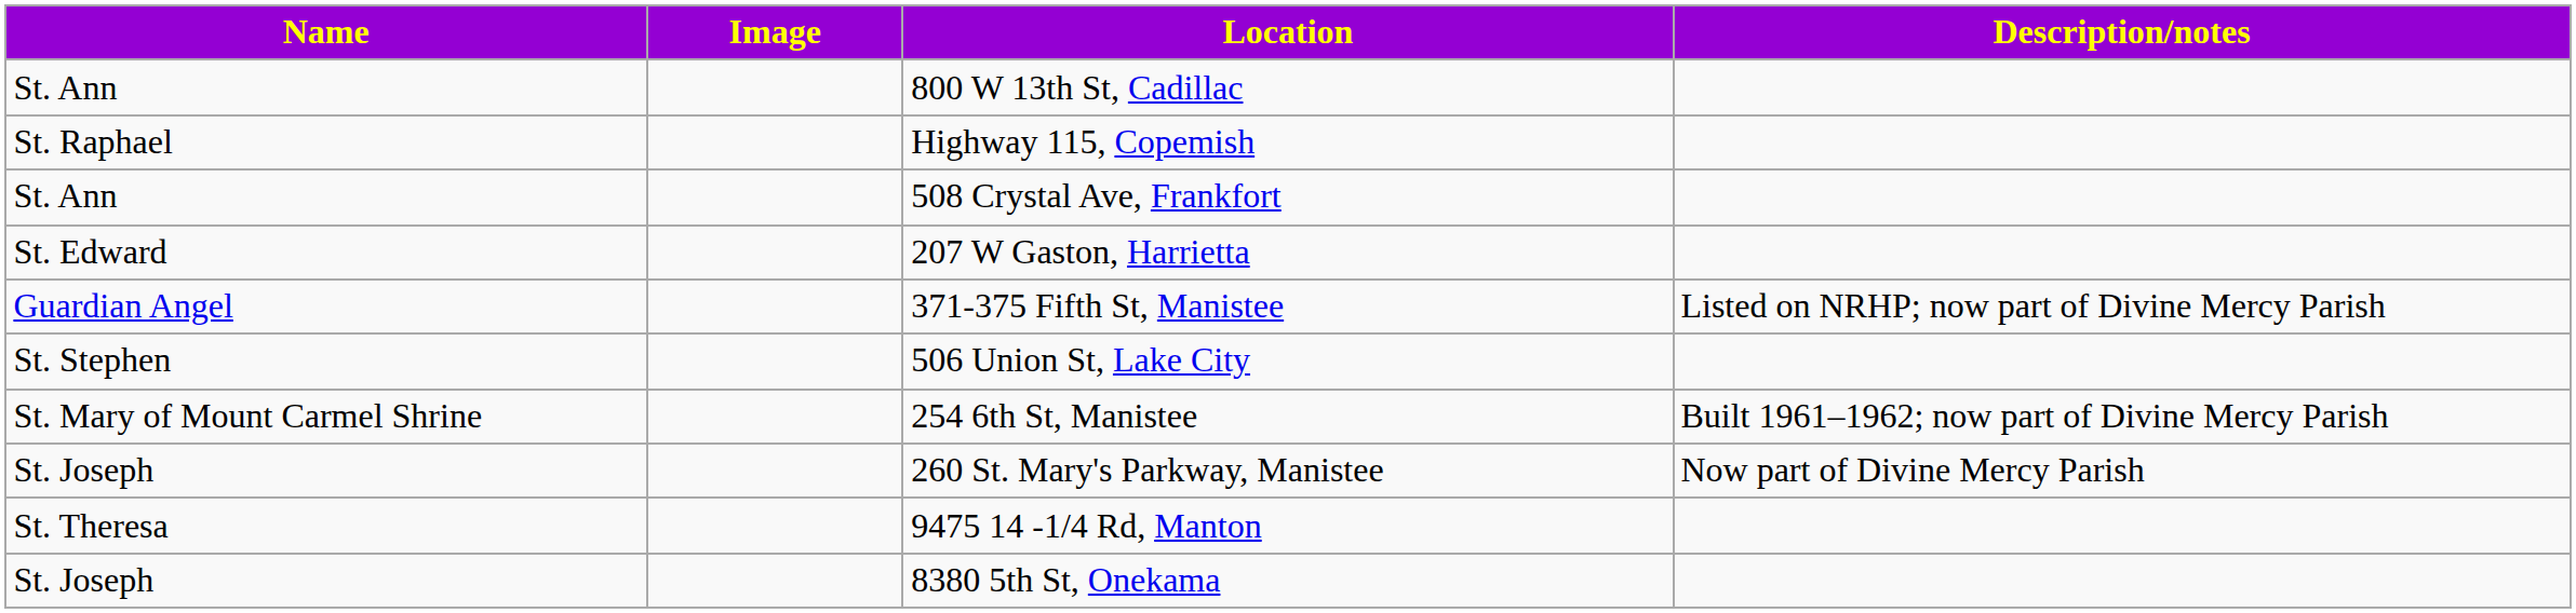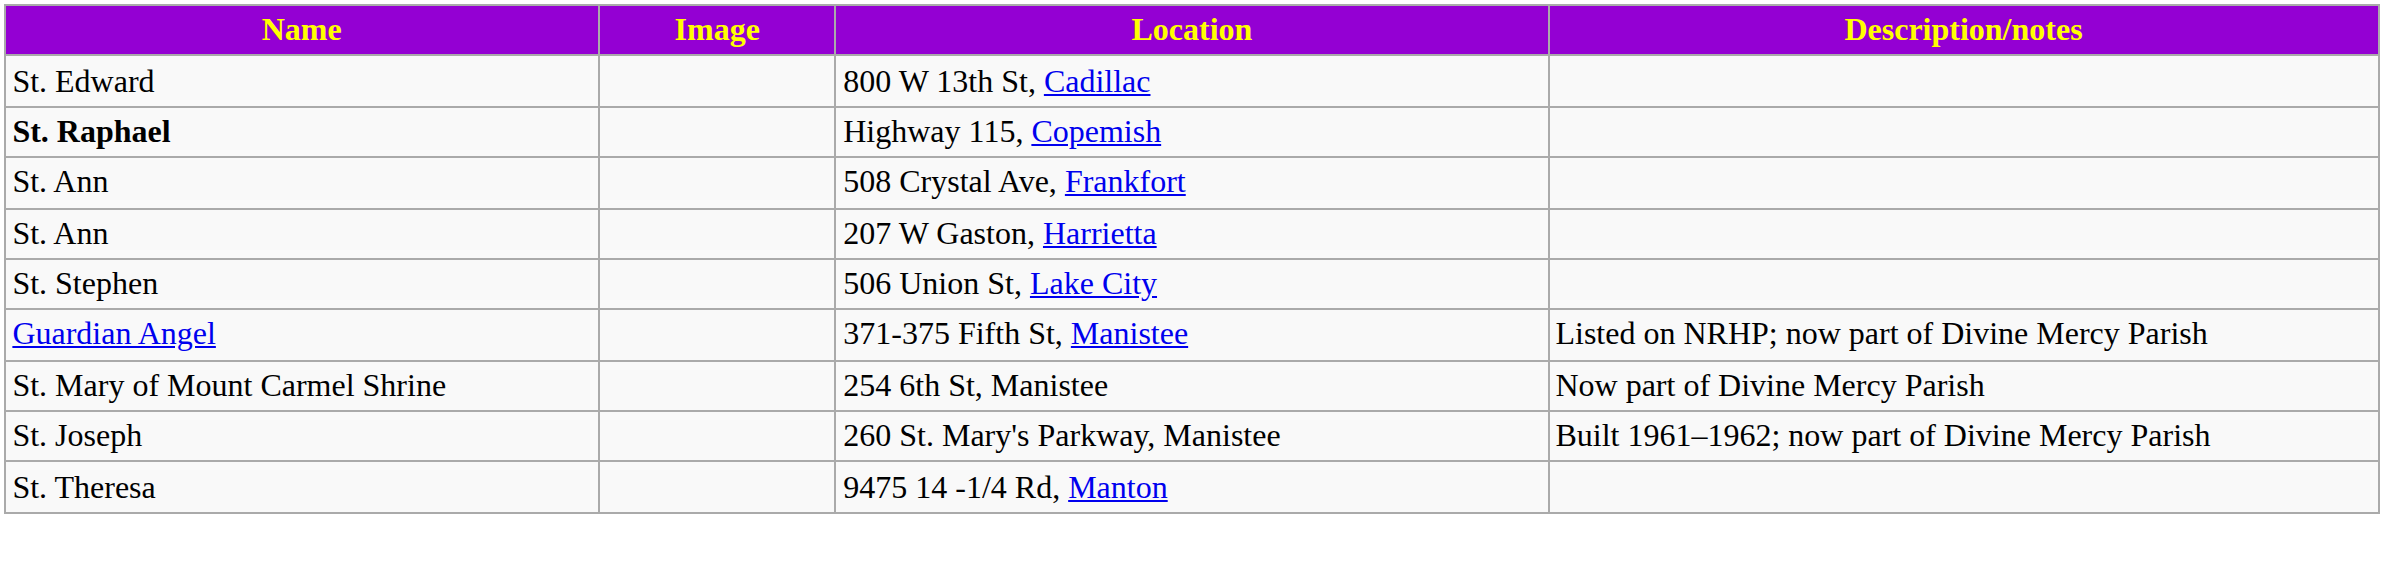800 W 13th St, Cadillac | Name: St. Ann -> St. Edward
Highway 115, Copemish | Name: normal -> bold
207 W Gaston, Harrietta | Name: St. Edward -> St. Ann
rows swapped: 506 Union St, Lake City <-> 371-375 Fifth St, Manistee
254 6th St, Manistee | Description/notes: Built 1961–1962; now part of Divine Mercy Parish -> Now part of Divine Mercy Parish
260 St. Mary's Parkway, Manistee | Description/notes: Now part of Divine Mercy Parish -> Built 1961–1962; now part of Divine Mercy Parish
- row: St. Joseph | 8380 5th St, Onekama
